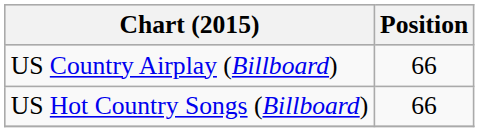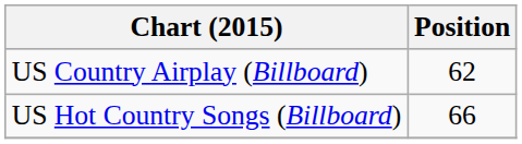US Country Airplay (Billboard) | Position: 66 -> 62
